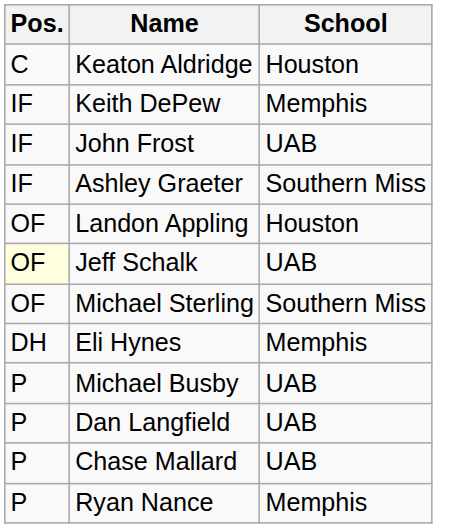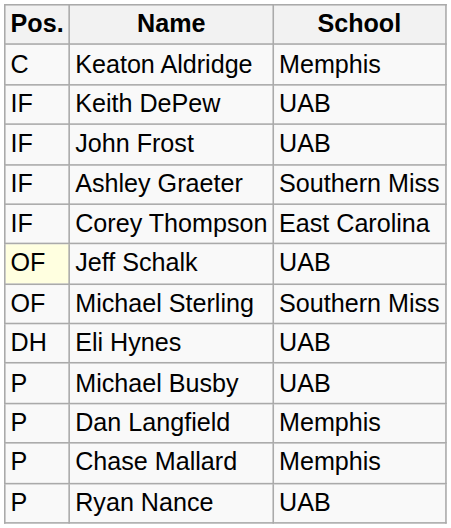Keaton Aldridge | School: Houston -> Memphis
Keith DePew | School: Memphis -> UAB
+ row: IF | Corey Thompson | East Carolina
- row: OF | Landon Appling | Houston
Eli Hynes | School: Memphis -> UAB
Dan Langfield | School: UAB -> Memphis
Chase Mallard | School: UAB -> Memphis
Ryan Nance | School: Memphis -> UAB
